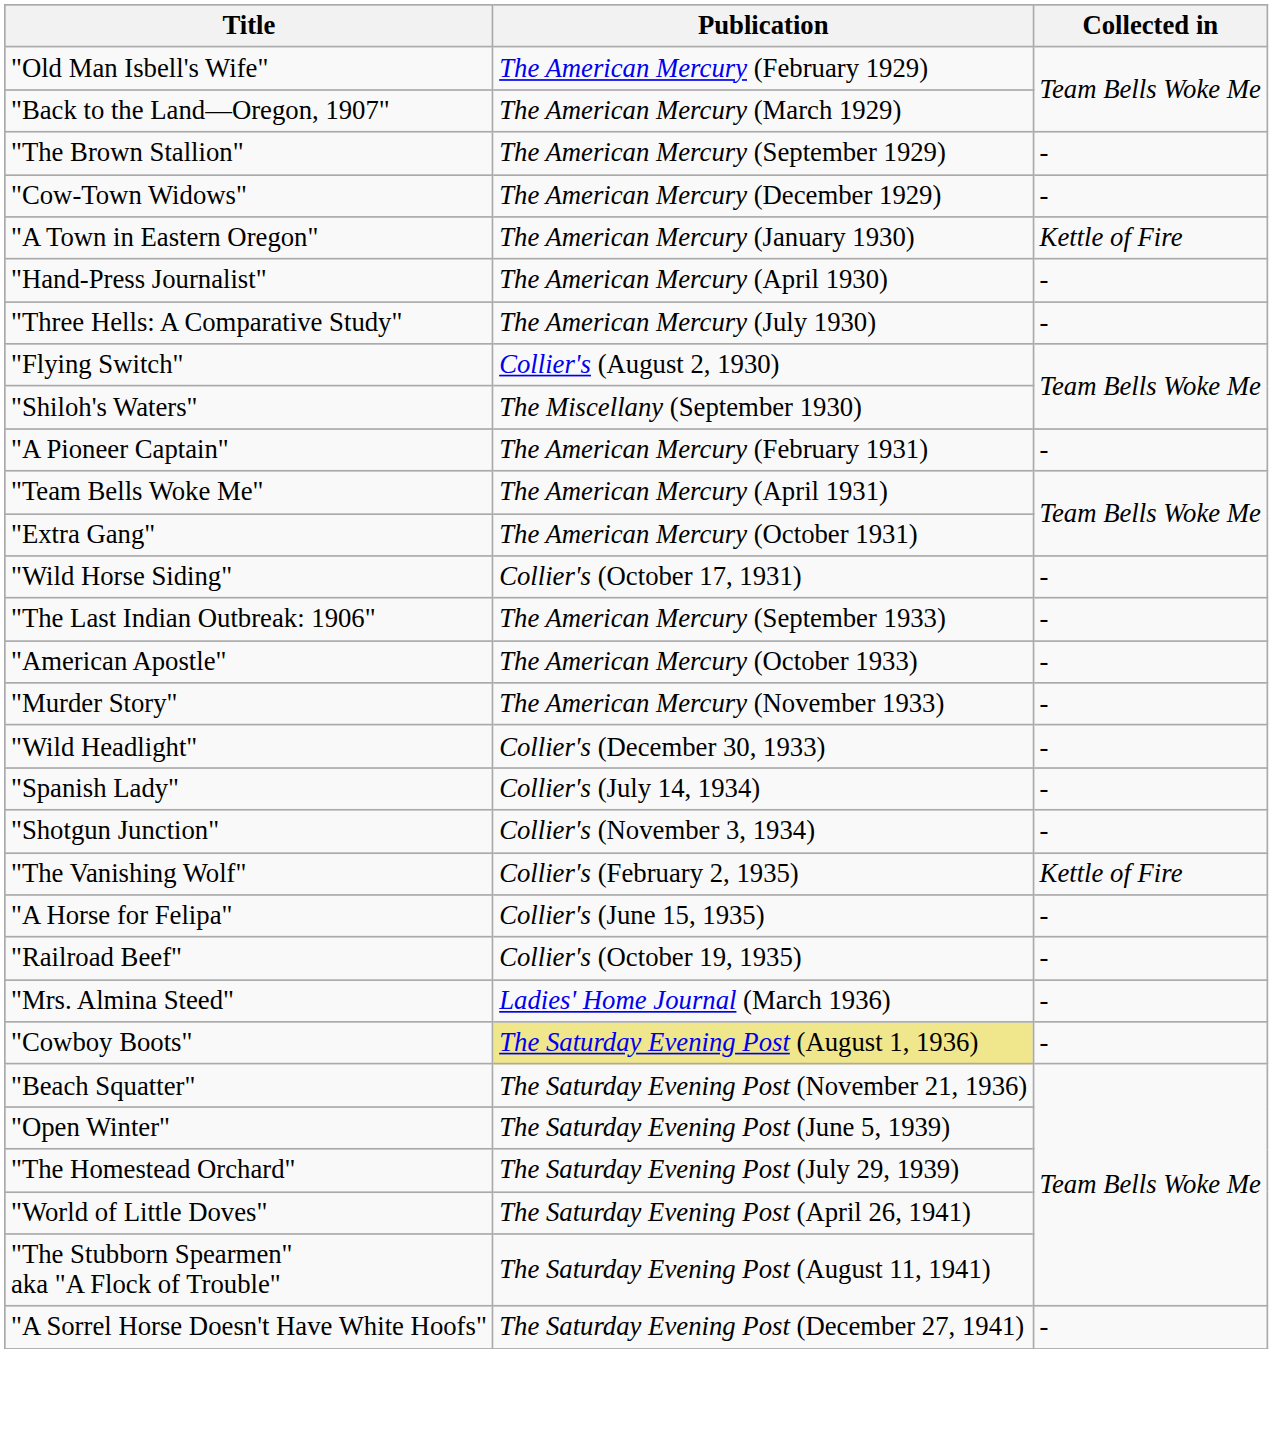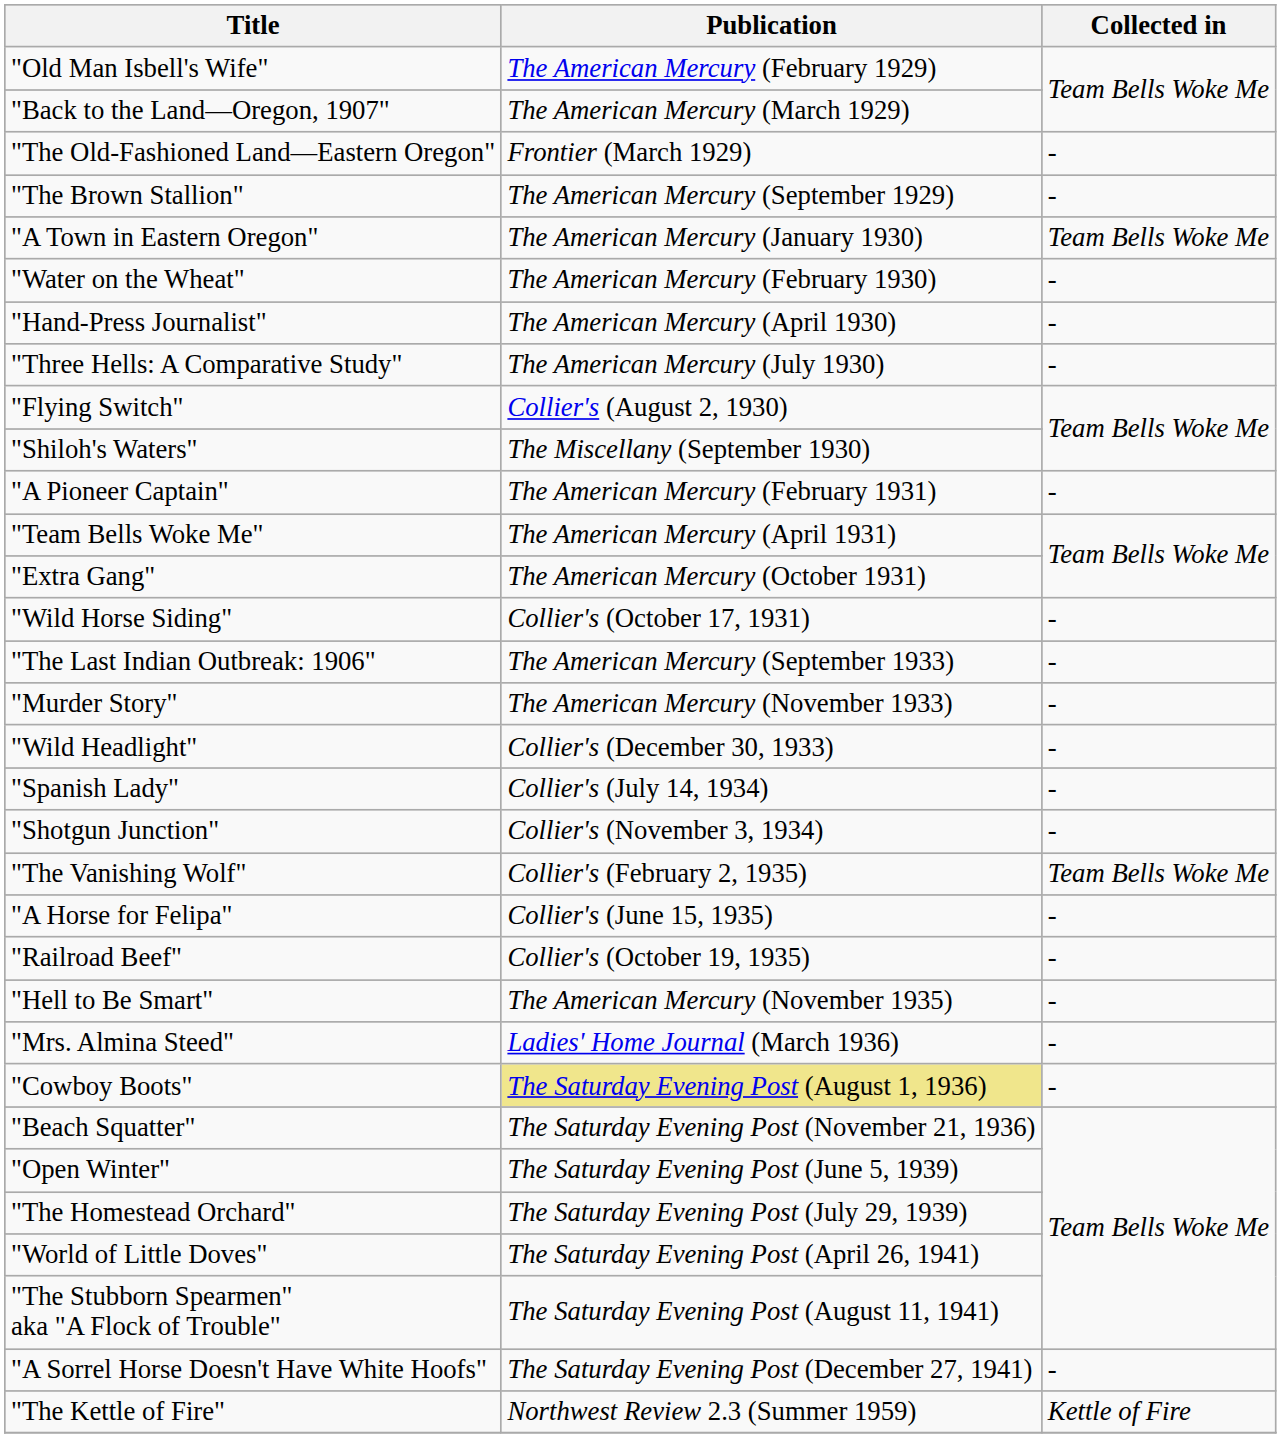+ row: "The Old-Fashioned Land—Eastern Oregon" | Frontier (March 1929) | -
- row: "Cow-Town Widows" | The American Mercury (December 1929) | -
"A Town in Eastern Oregon" | Collected in: Kettle of Fire -> Team Bells Woke Me
+ row: "Water on the Wheat" | The American Mercury (February 1930) | -
- row: "American Apostle" | The American Mercury (October 1933) | -
"The Vanishing Wolf" | Collected in: Kettle of Fire -> Team Bells Woke Me
+ row: "Hell to Be Smart" | The American Mercury (November 1935) | -
+ row: "The Kettle of Fire" | Northwest Review 2.3 (Summer 1959) | Kettle of Fire
